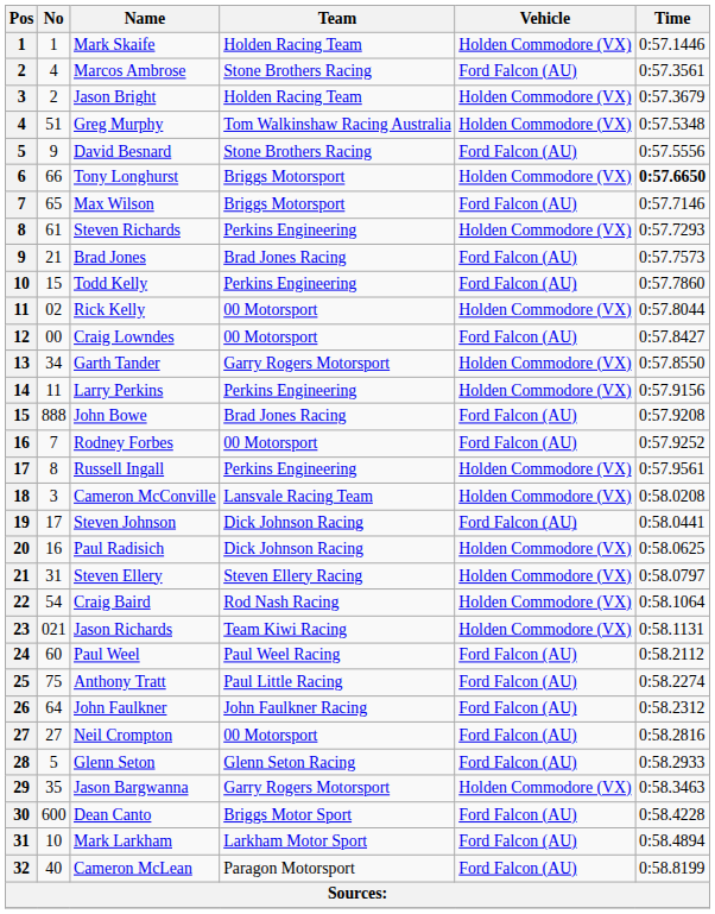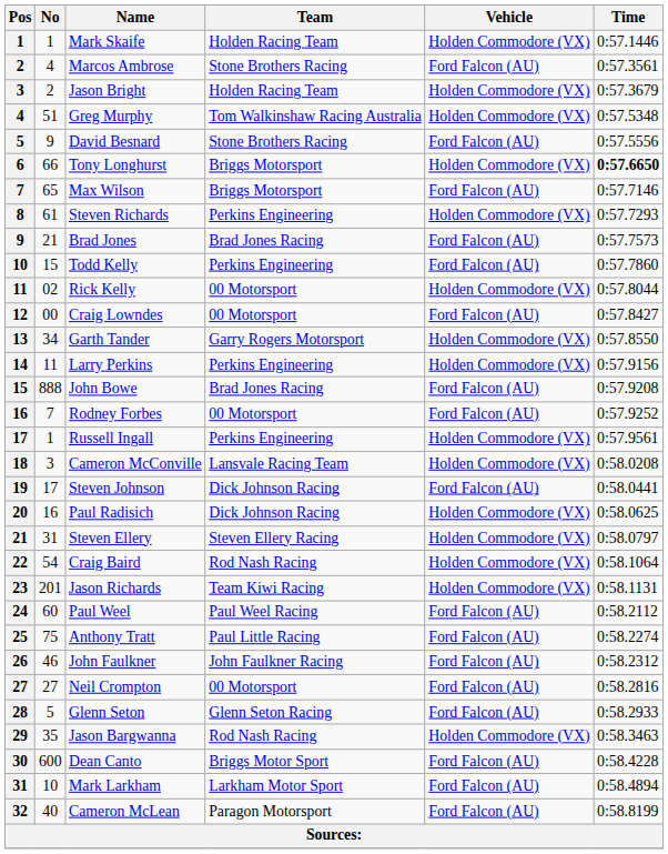Russell Ingall | No: 8 -> 1
Jason Richards | No: 021 -> 201
John Faulkner | No: 64 -> 46
Jason Bargwanna | Team: Garry Rogers Motorsport -> Rod Nash Racing
